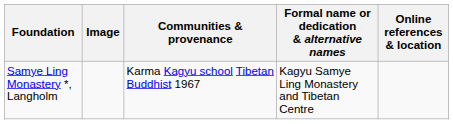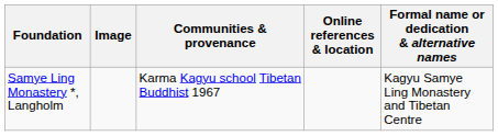columns swapped: Formal name or dedication & alternative names <-> Online references & location
